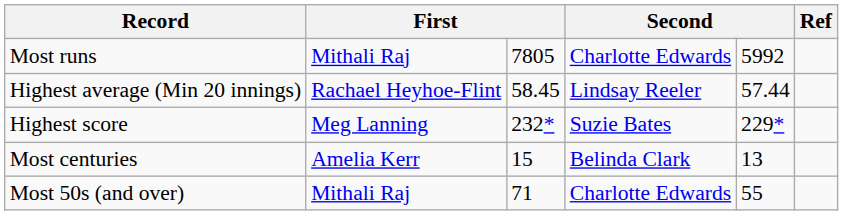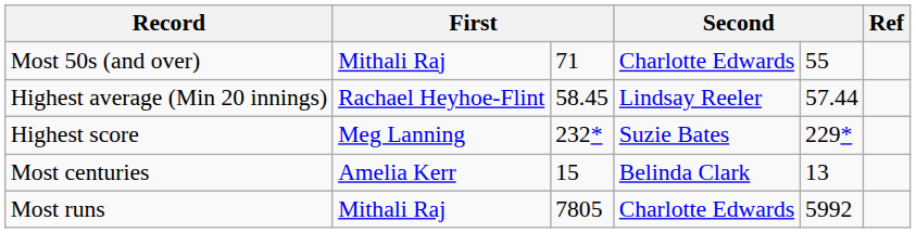rows swapped: Most runs <-> Most 50s (and over)
